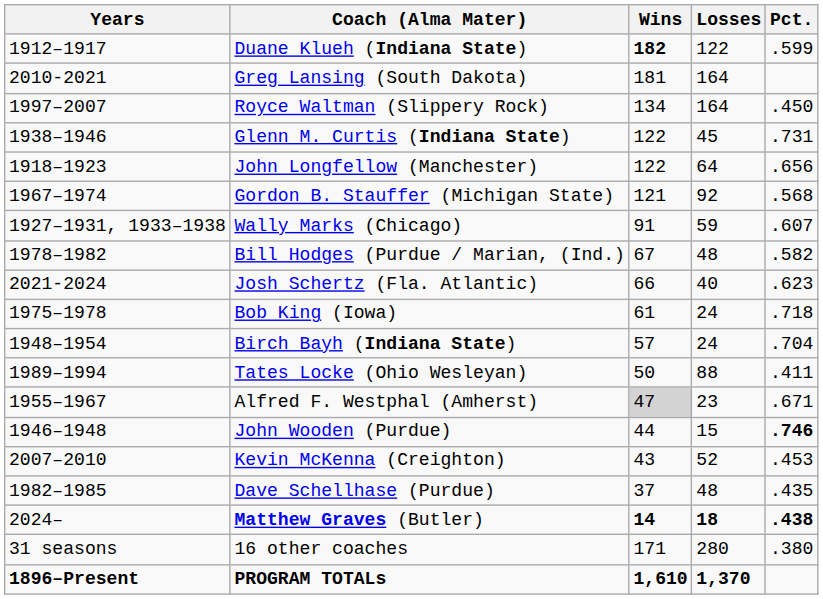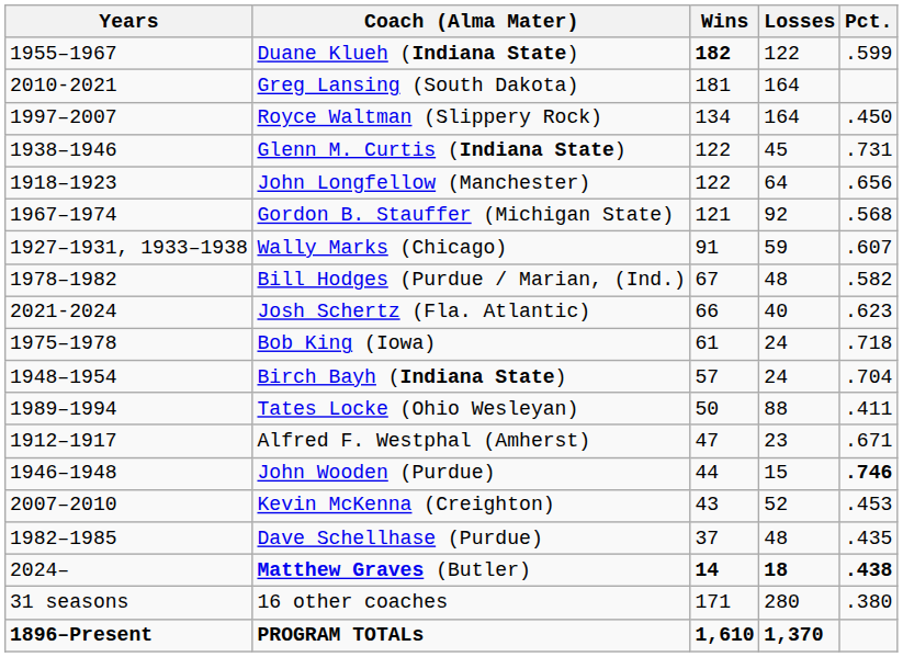Duane Klueh (Indiana State) | Years: 1912–1917 -> 1955–1967
Alfred F. Westphal (Amherst) | Years: 1955–1967 -> 1912–1917
Alfred F. Westphal (Amherst) | Wins: lightgrey background -> no background
